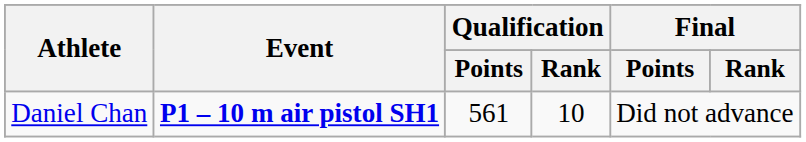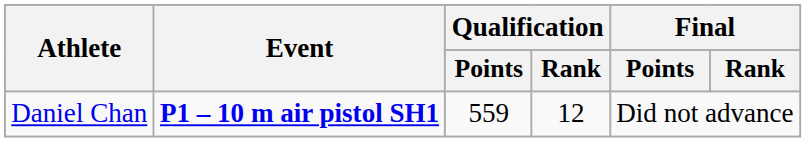Daniel Chan | Qualification / Points: 561 -> 559
Daniel Chan | Qualification / Rank: 10 -> 12
